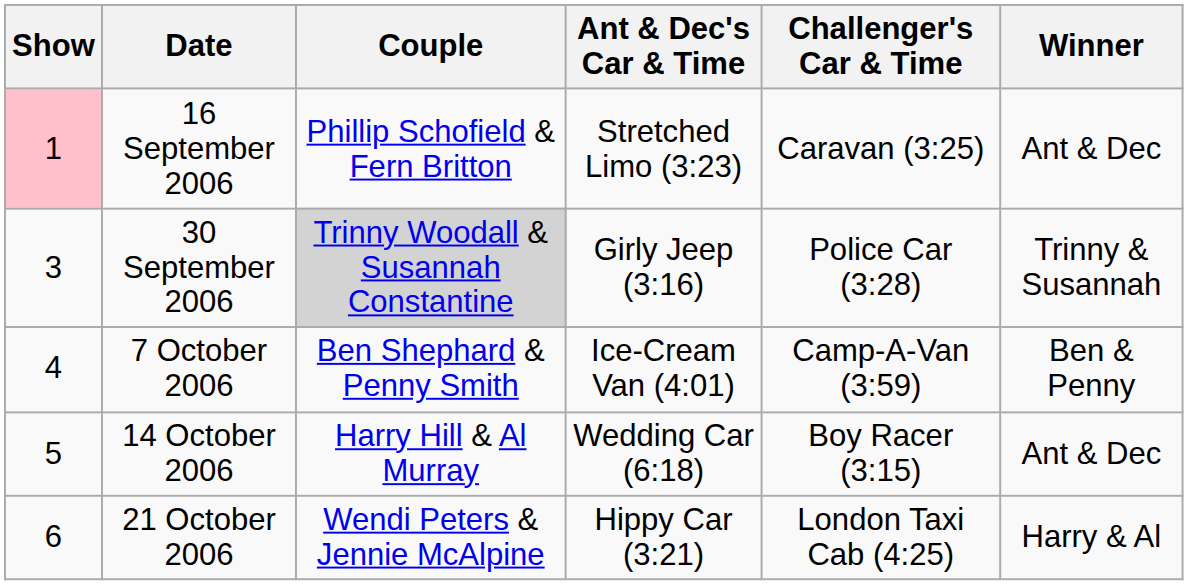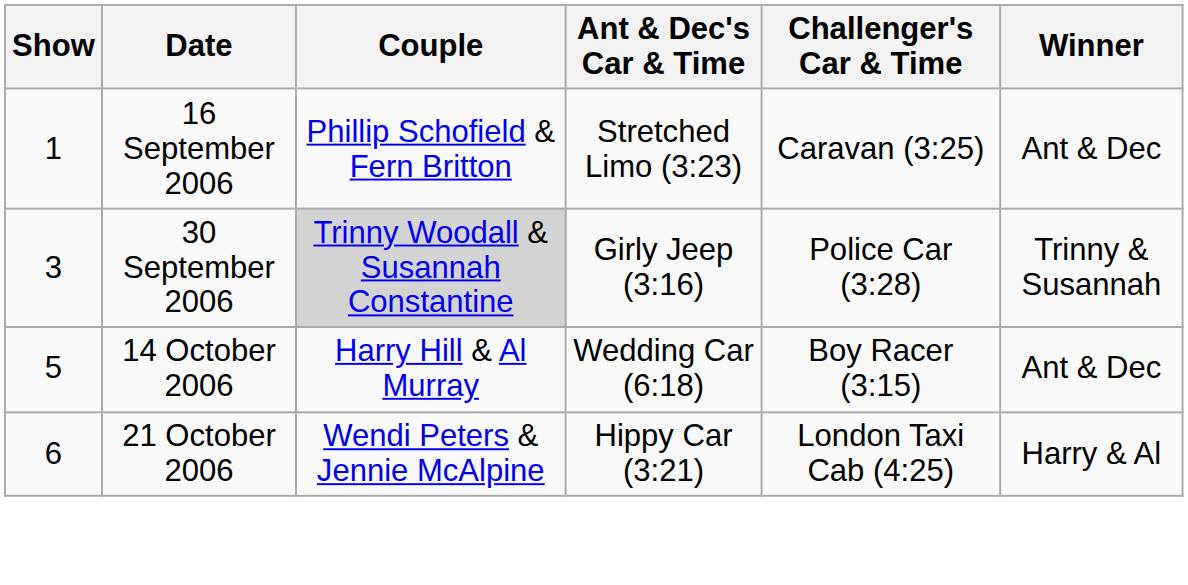16 September 2006 | Show: pink background -> no background
- row: 4 | 7 October 2006 | Ben Shephard & Penny Smith | Ice-Cream Van (4:01) | Camp-A-Van (3:59) | Ben & Penny
